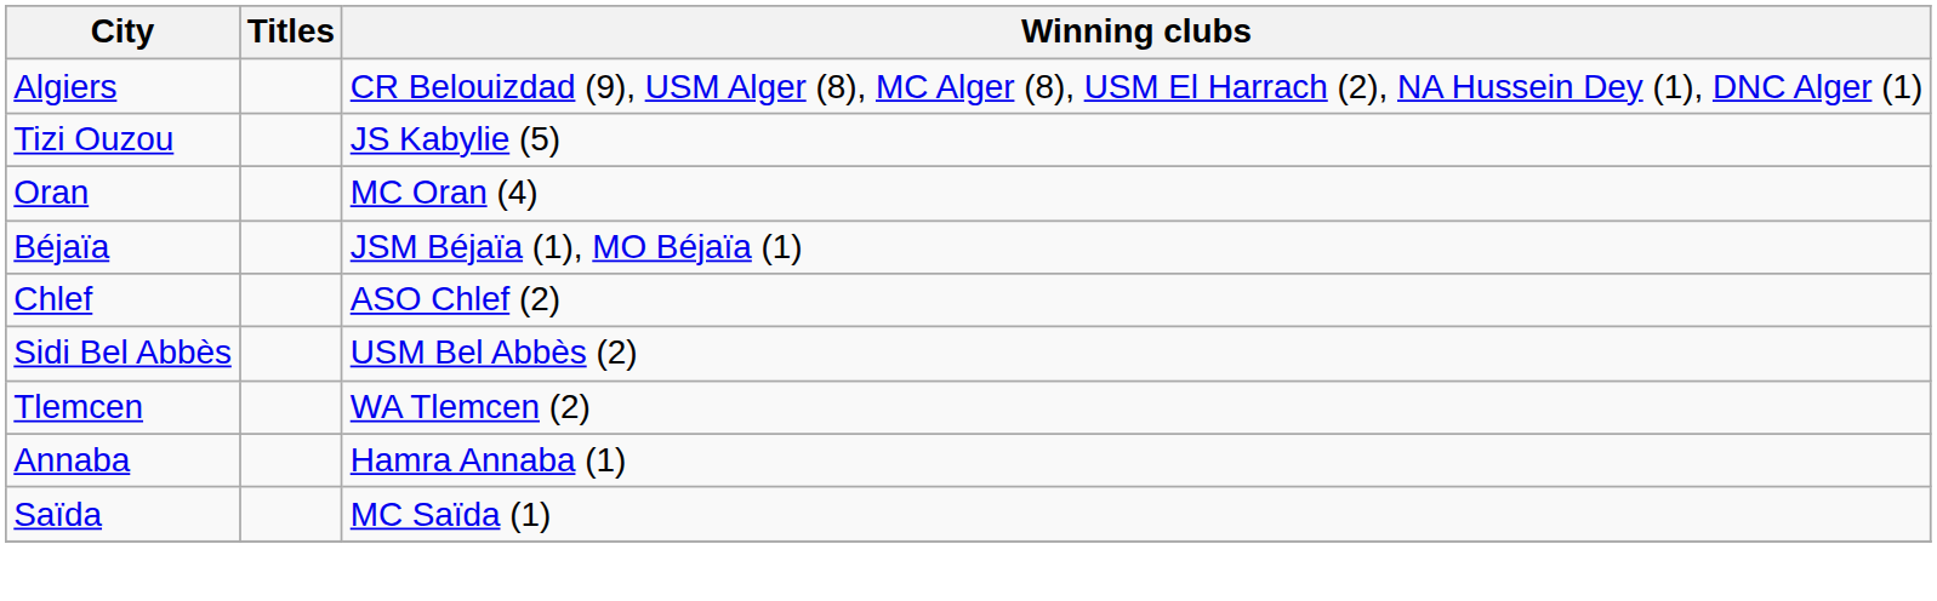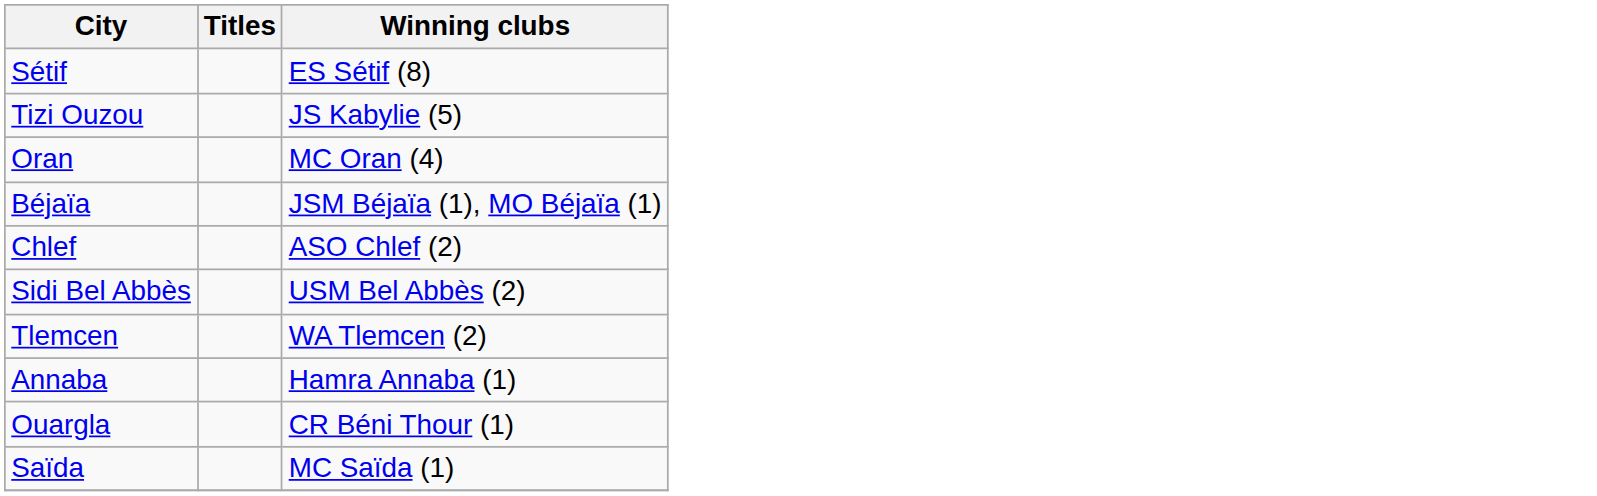- row: Algiers | CR Belouizdad (9), USM Alger (8), MC Alger (8), USM El Harrach (2), NA Hussein Dey (1), DNC Alger (1)
+ row: Sétif | ES Sétif (8)
+ row: Ouargla | CR Béni Thour (1)
